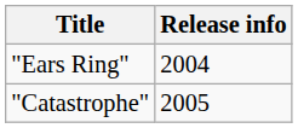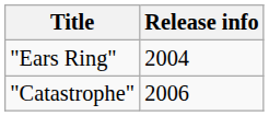"Catastrophe" | Release info: 2005 -> 2006
